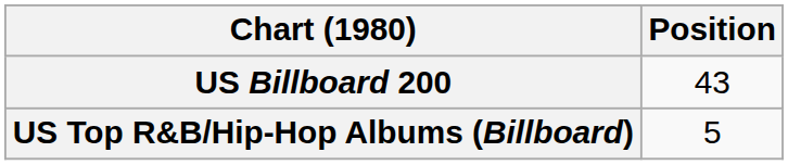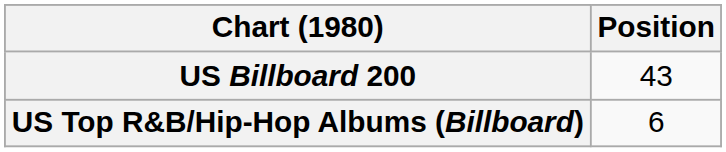US Top R&B/Hip-Hop Albums (Billboard) | Position: 5 -> 6
